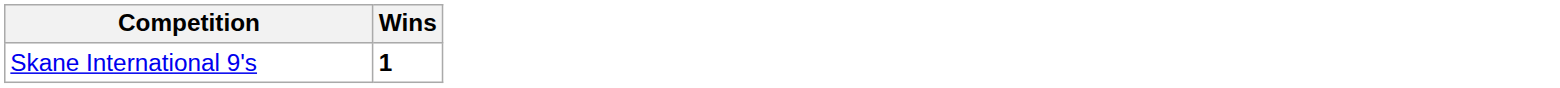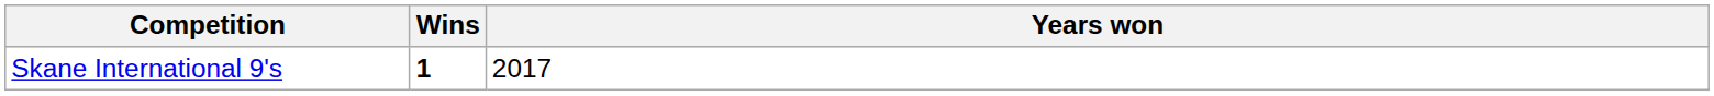+ column: Years won | 2017
